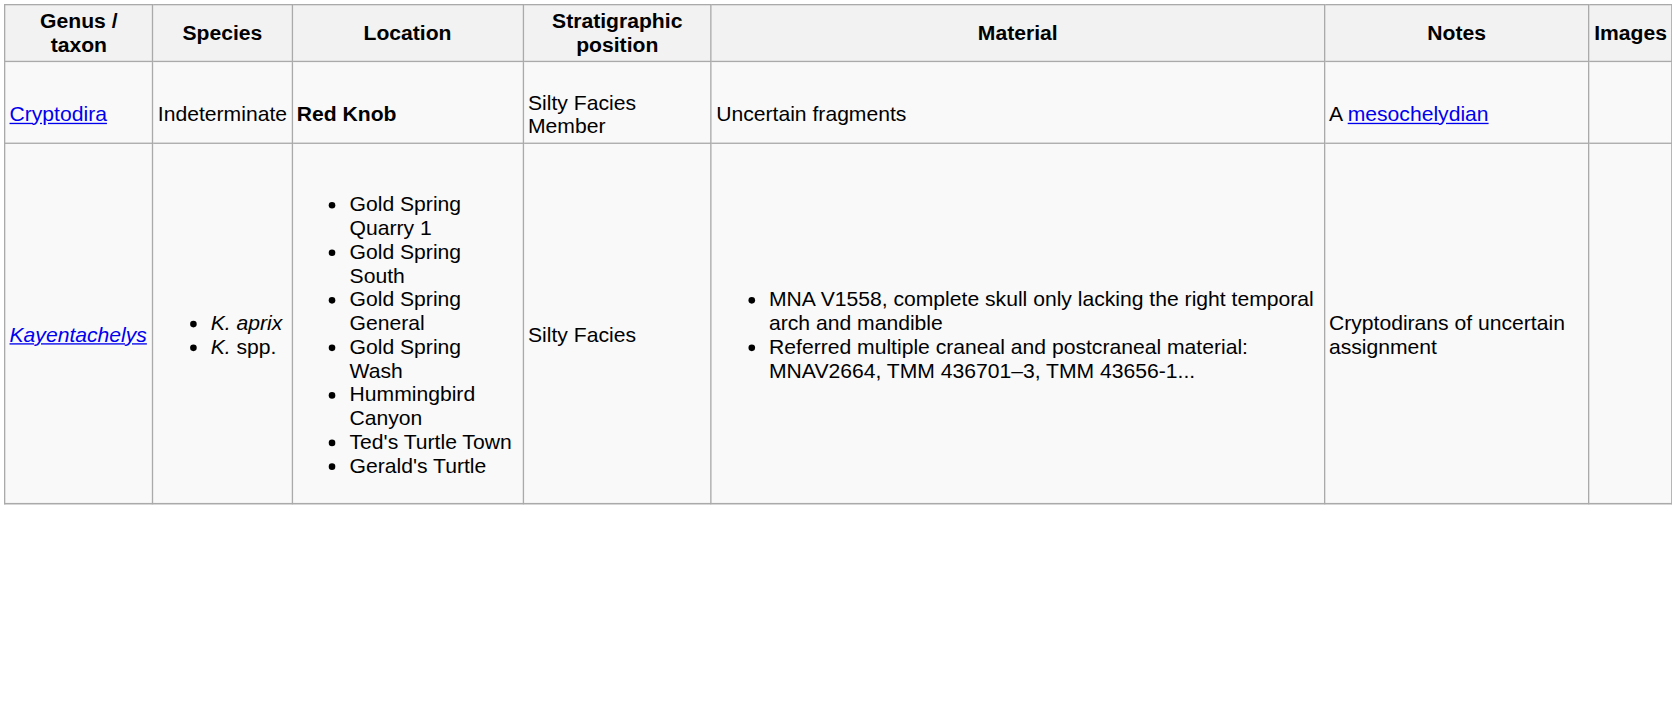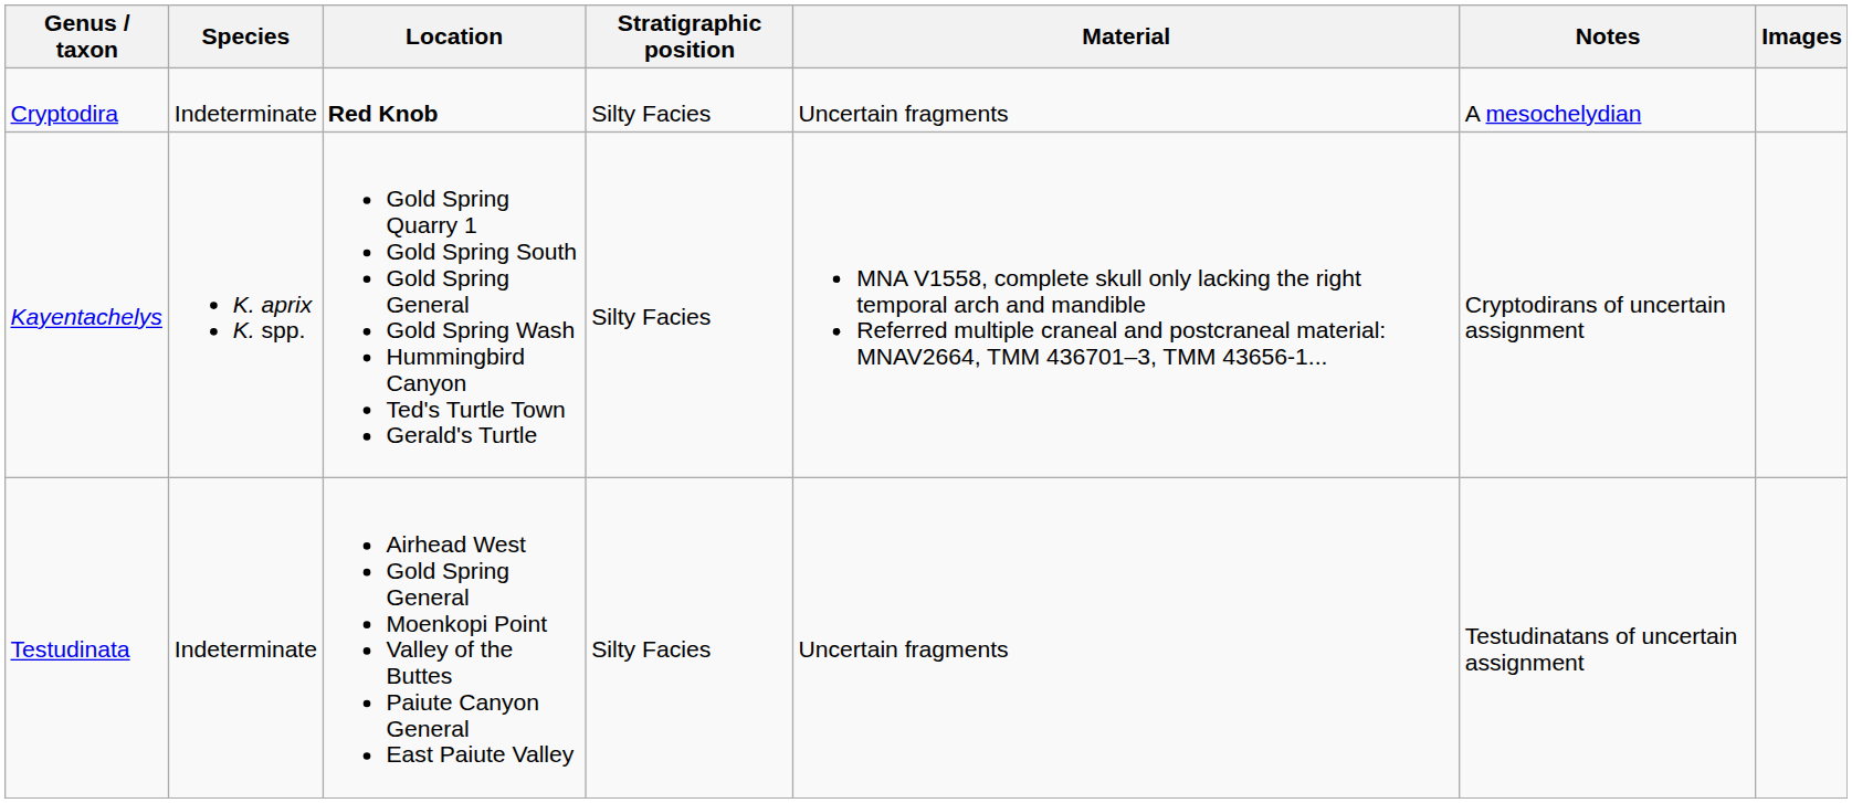Cryptodira | Stratigraphic position: Silty Facies Member -> Silty Facies
+ row: Testudinata | Indeterminate | Airhead West Gold Spring General Moenkopi Point Valley of the Buttes Paiute Canyon General East Paiute Valley | Silty Facies | Uncertain fragments | Testudinatans of uncertain assignment
